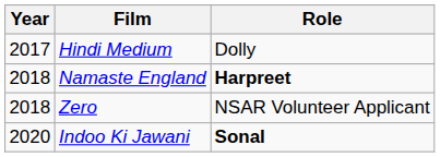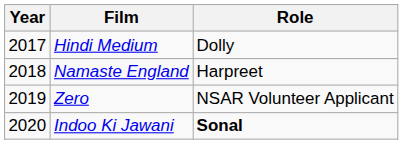Namaste England | Role: bold -> normal
Zero | Year: 2018 -> 2019
